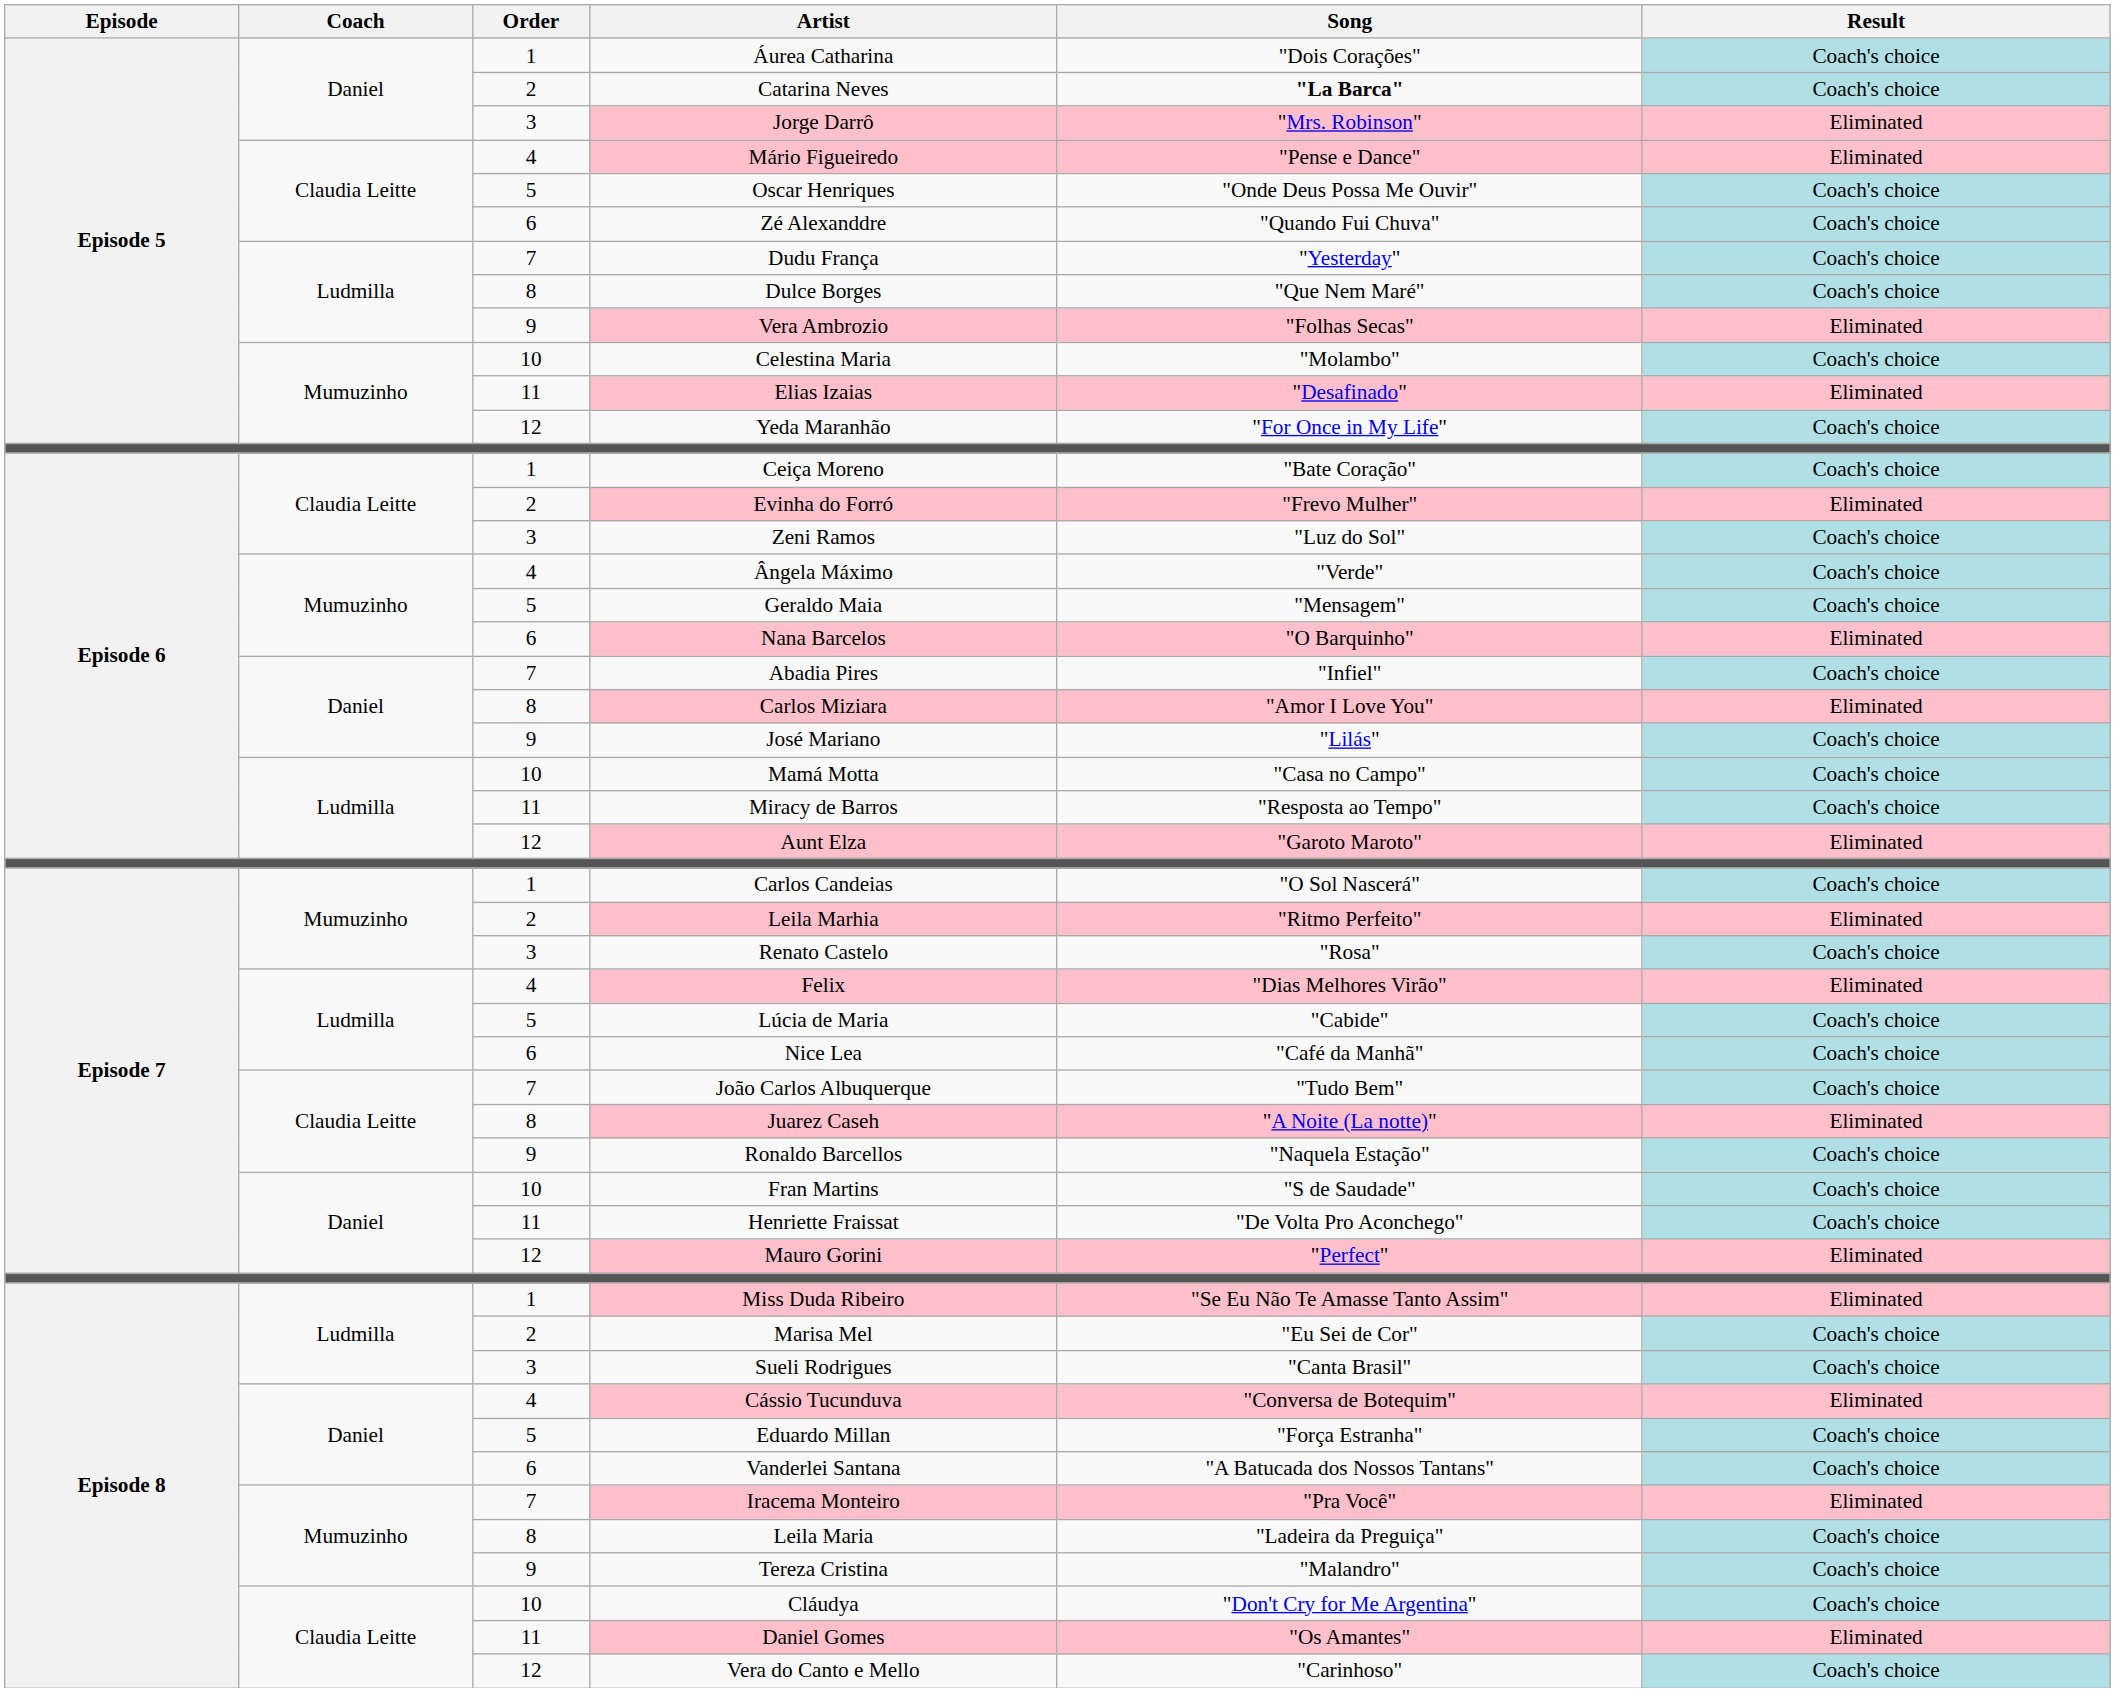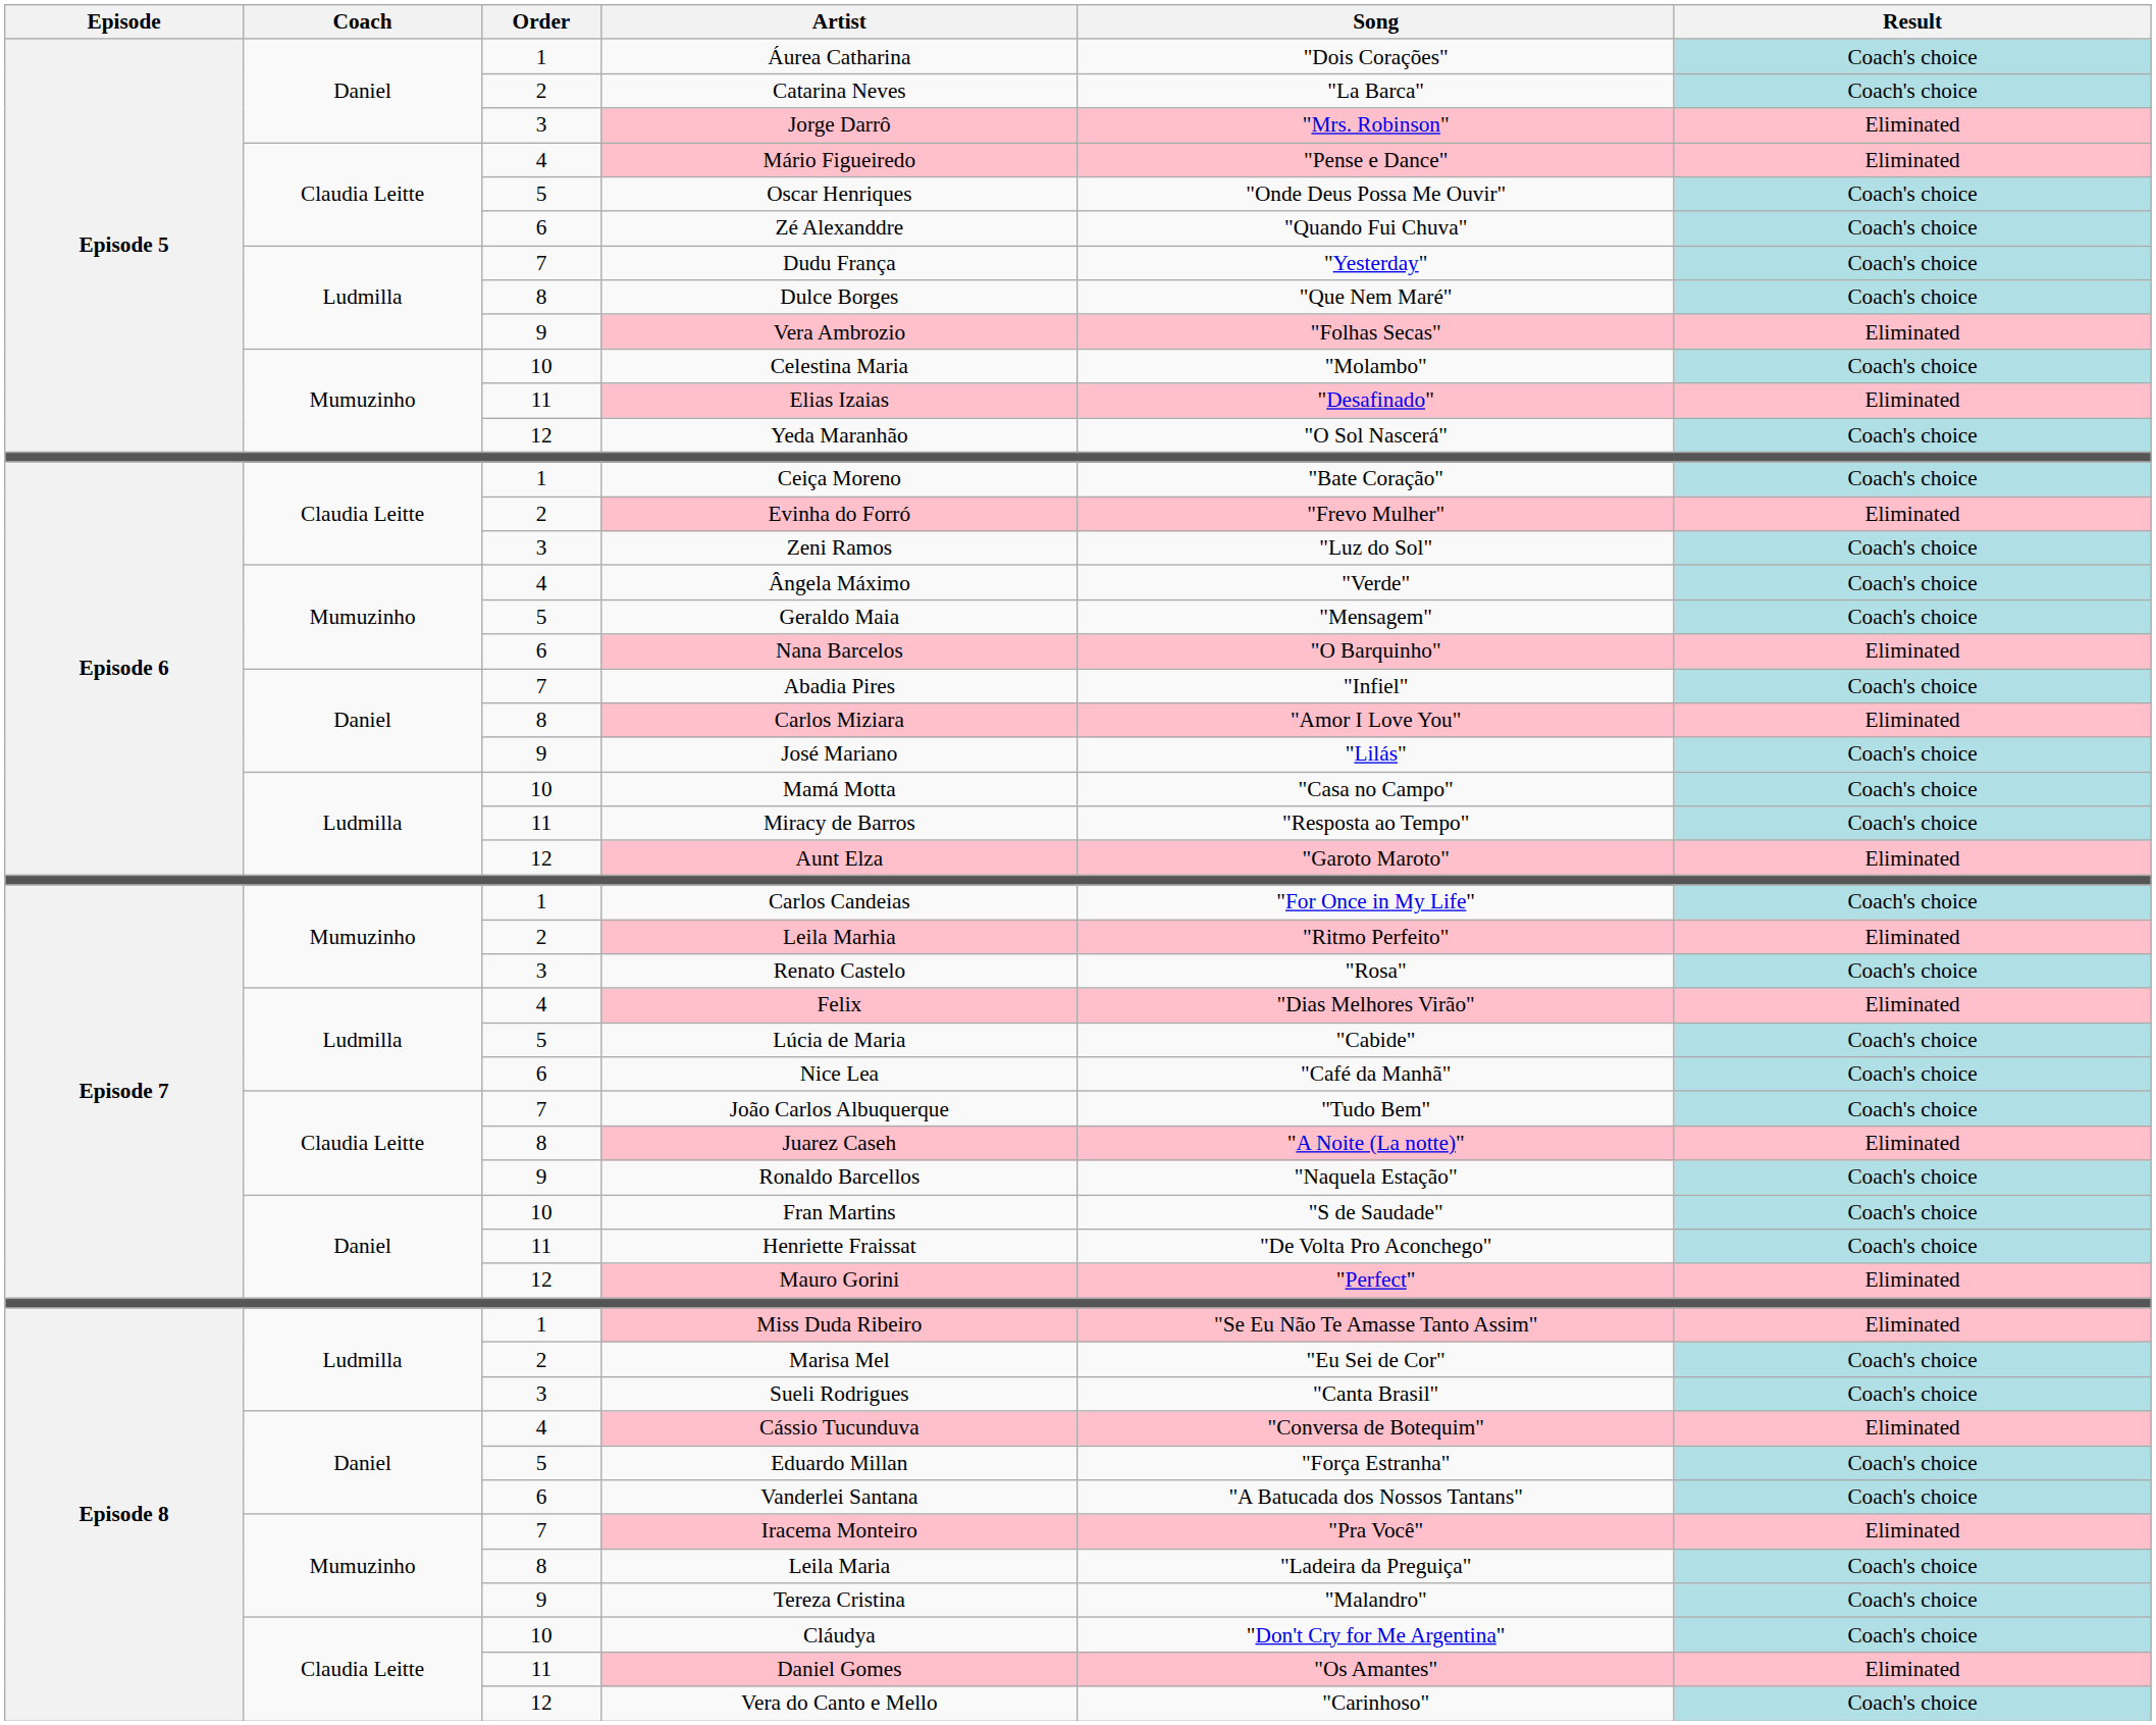Catarina Neves | Song: bold -> normal
Yeda Maranhão | Song: "For Once in My Life" -> "O Sol Nascerá"
Carlos Candeias | Song: "O Sol Nascerá" -> "For Once in My Life"
